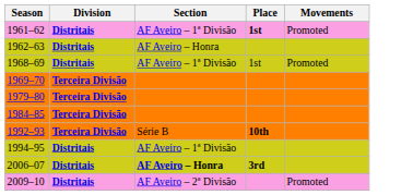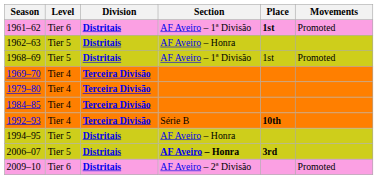+ column: Level | Tier 6 | Tier 5 | Tier 5 | Tier 4 | Tier 4 | Tier 4 | Tier 4 | Tier 5 | Tier 5 | Tier 6
1994–95 | Section: AF Aveiro – 1ª Divisão -> AF Aveiro – Honra
